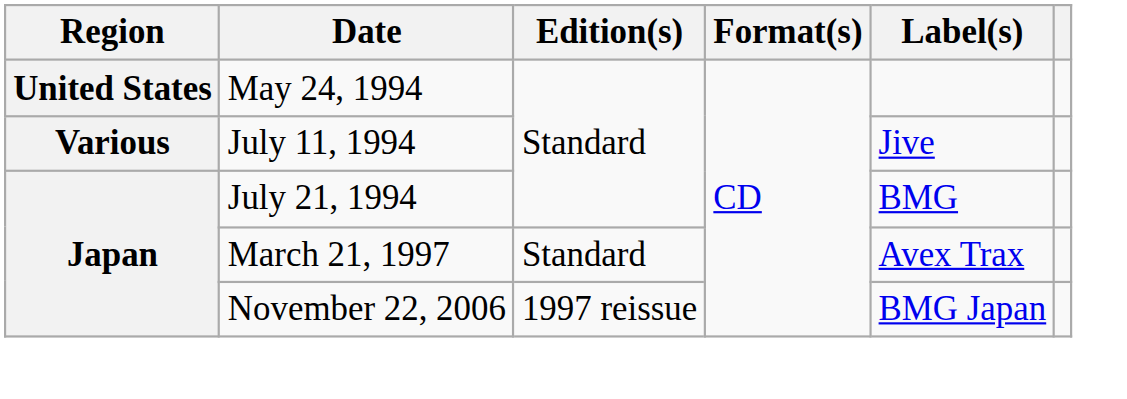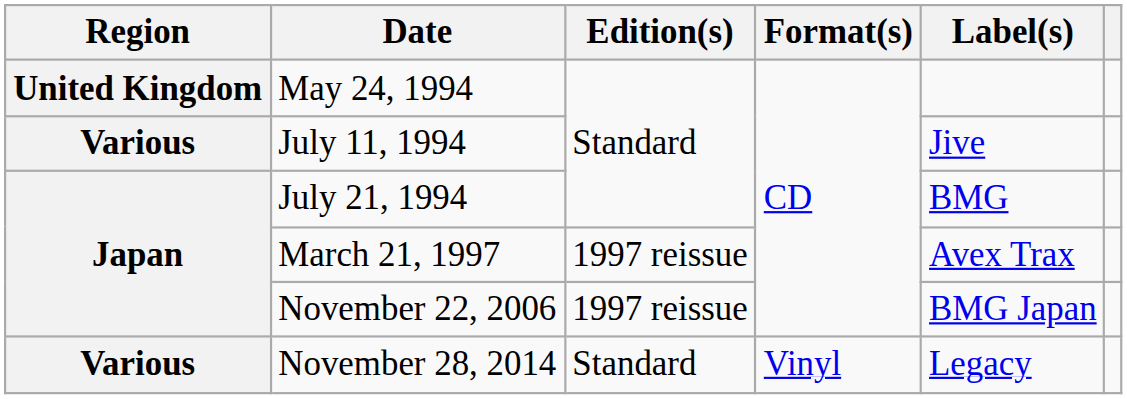May 24, 1994 | Region: United States -> United Kingdom
March 21, 1997 | Edition(s): Standard -> 1997 reissue
+ row: Various | November 28, 2014 | Standard | Vinyl | Legacy
